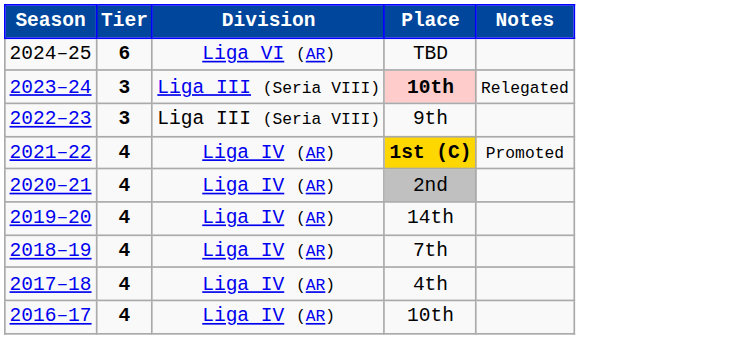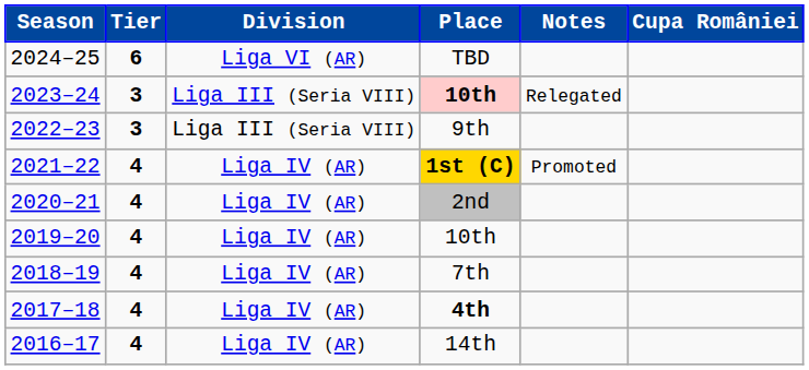+ column: Cupa României
2019–20 | Place: 14th -> 10th
2017–18 | Place: normal -> bold
2016–17 | Place: 10th -> 14th
